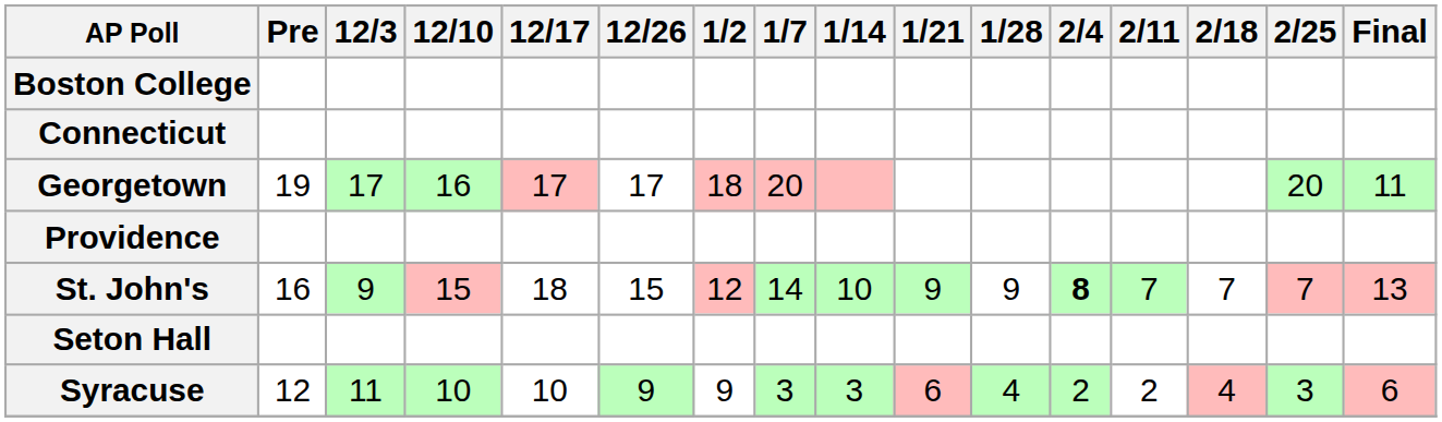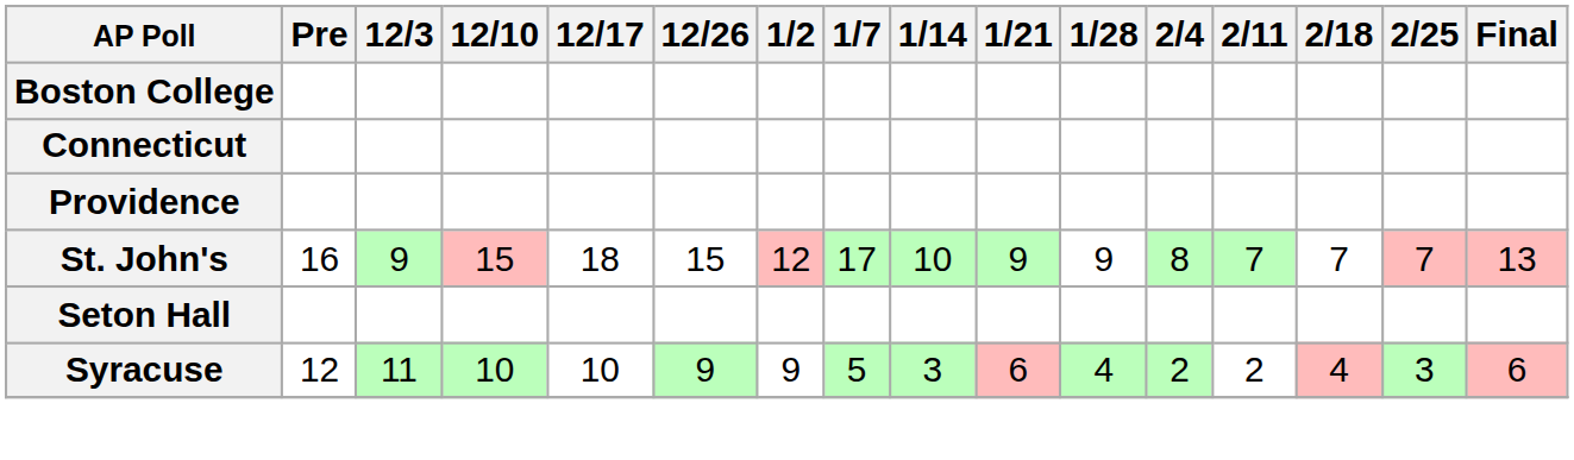- row: Georgetown | 19 | 17 | 16 | 17 | 17 | 18 | 20 | 20 | 11
St. John's | 1/7: 14 -> 17
St. John's | 2/4: bold -> normal
Syracuse | 1/7: 3 -> 5
